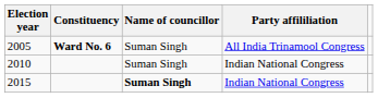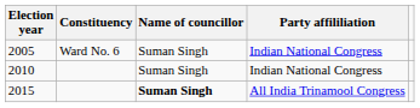2005 | Constituency: bold -> normal
2005 | Party affililiation: All India Trinamool Congress -> Indian National Congress
2015 | Party affililiation: Indian National Congress -> All India Trinamool Congress
